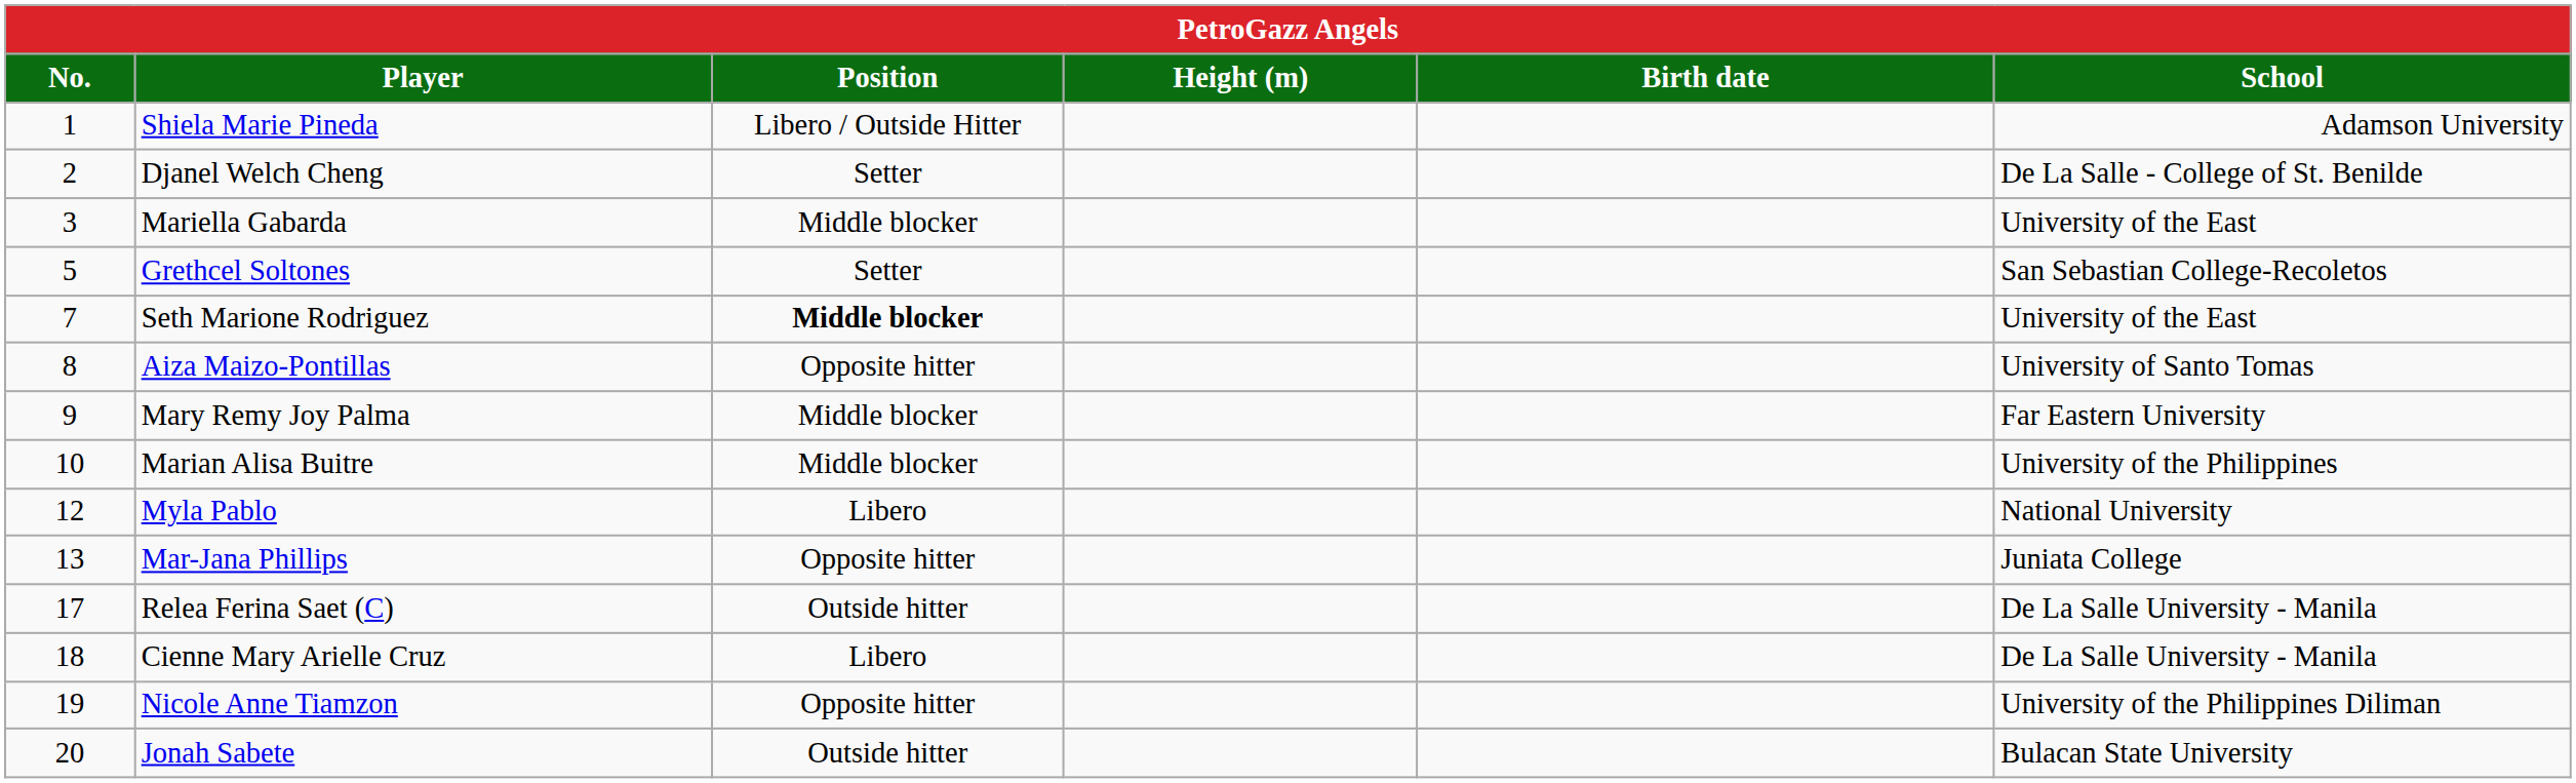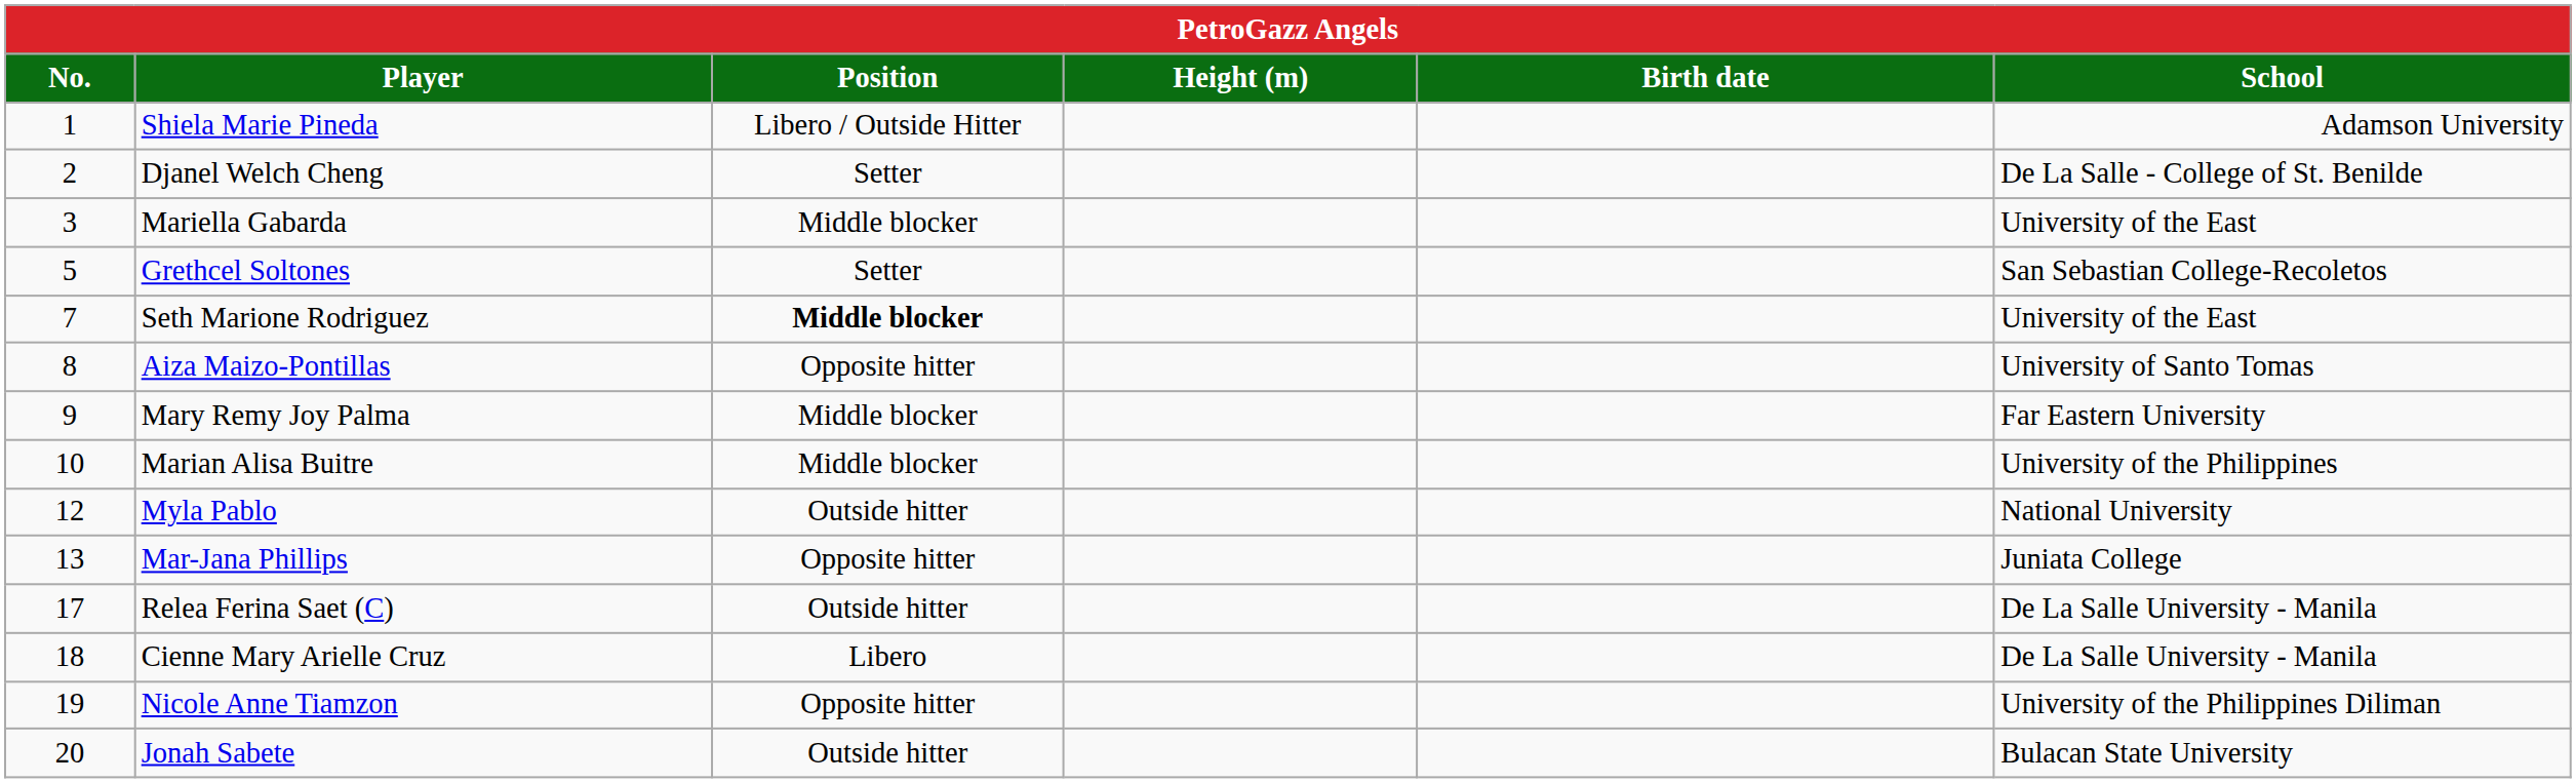Myla Pablo | Position: Libero -> Outside hitter
